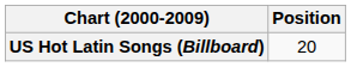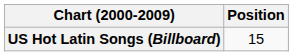US Hot Latin Songs (Billboard) | Position: 20 -> 15
